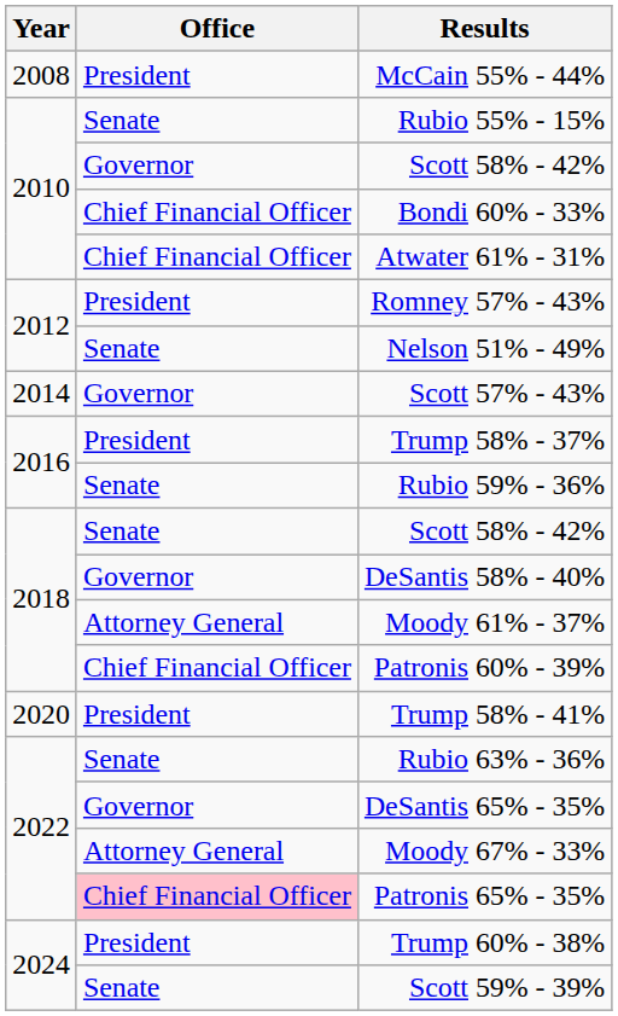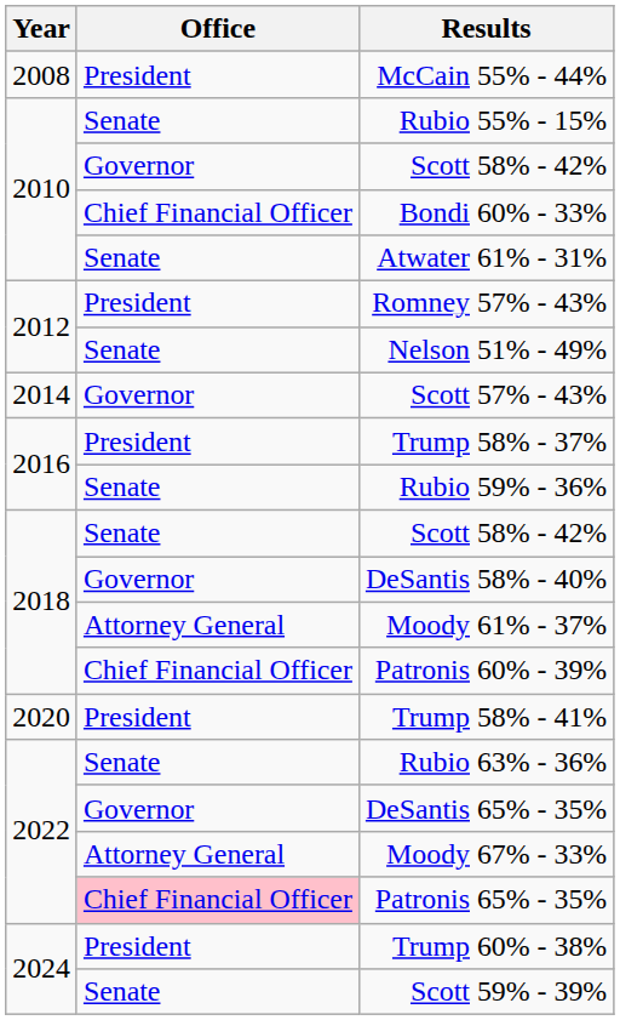Atwater 61% - 31% | Office: Chief Financial Officer -> Senate
